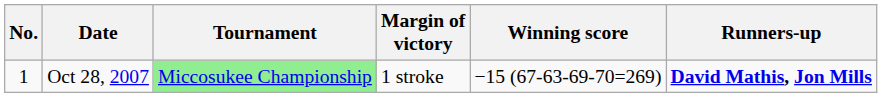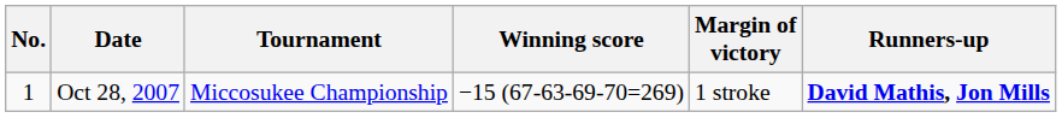columns swapped: Winning score <-> Margin of victory
Oct 28, 2007 | Tournament: lightgreen background -> no background
